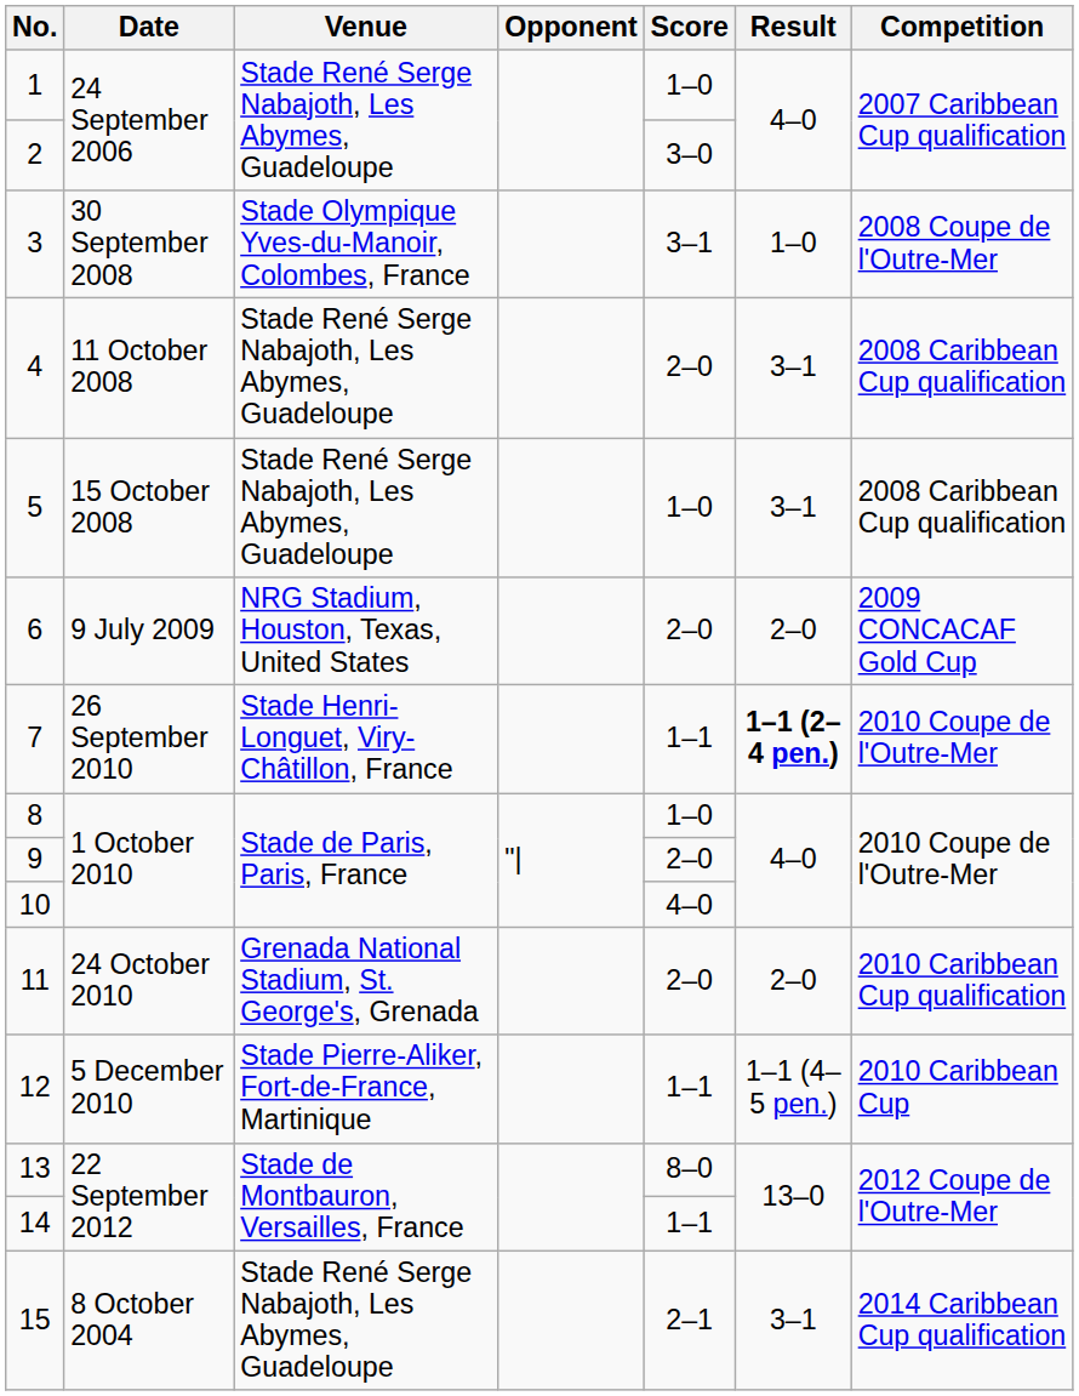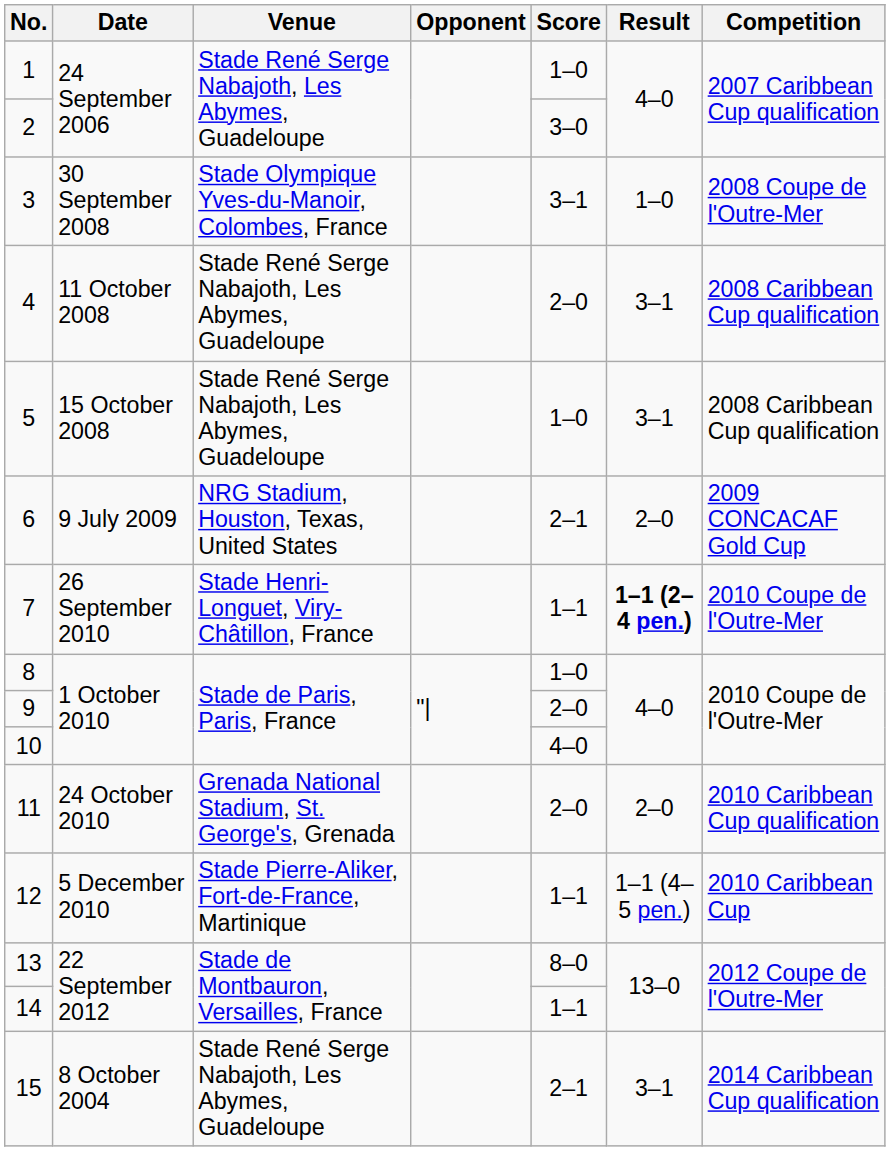6 | Score: 2–0 -> 2–1
